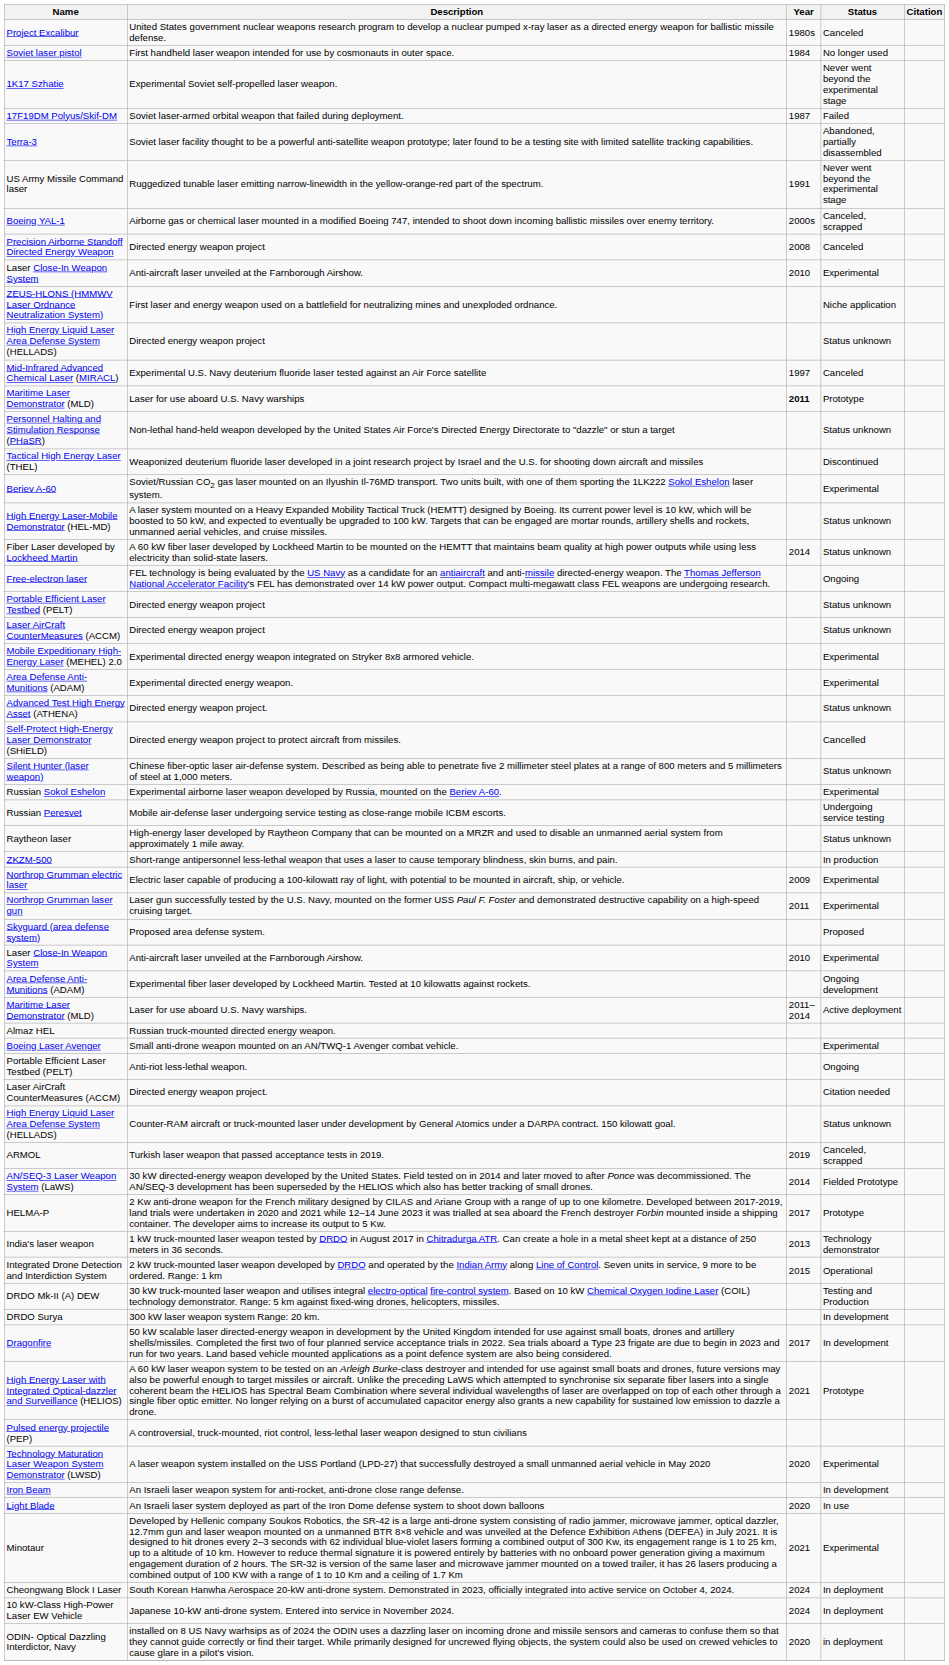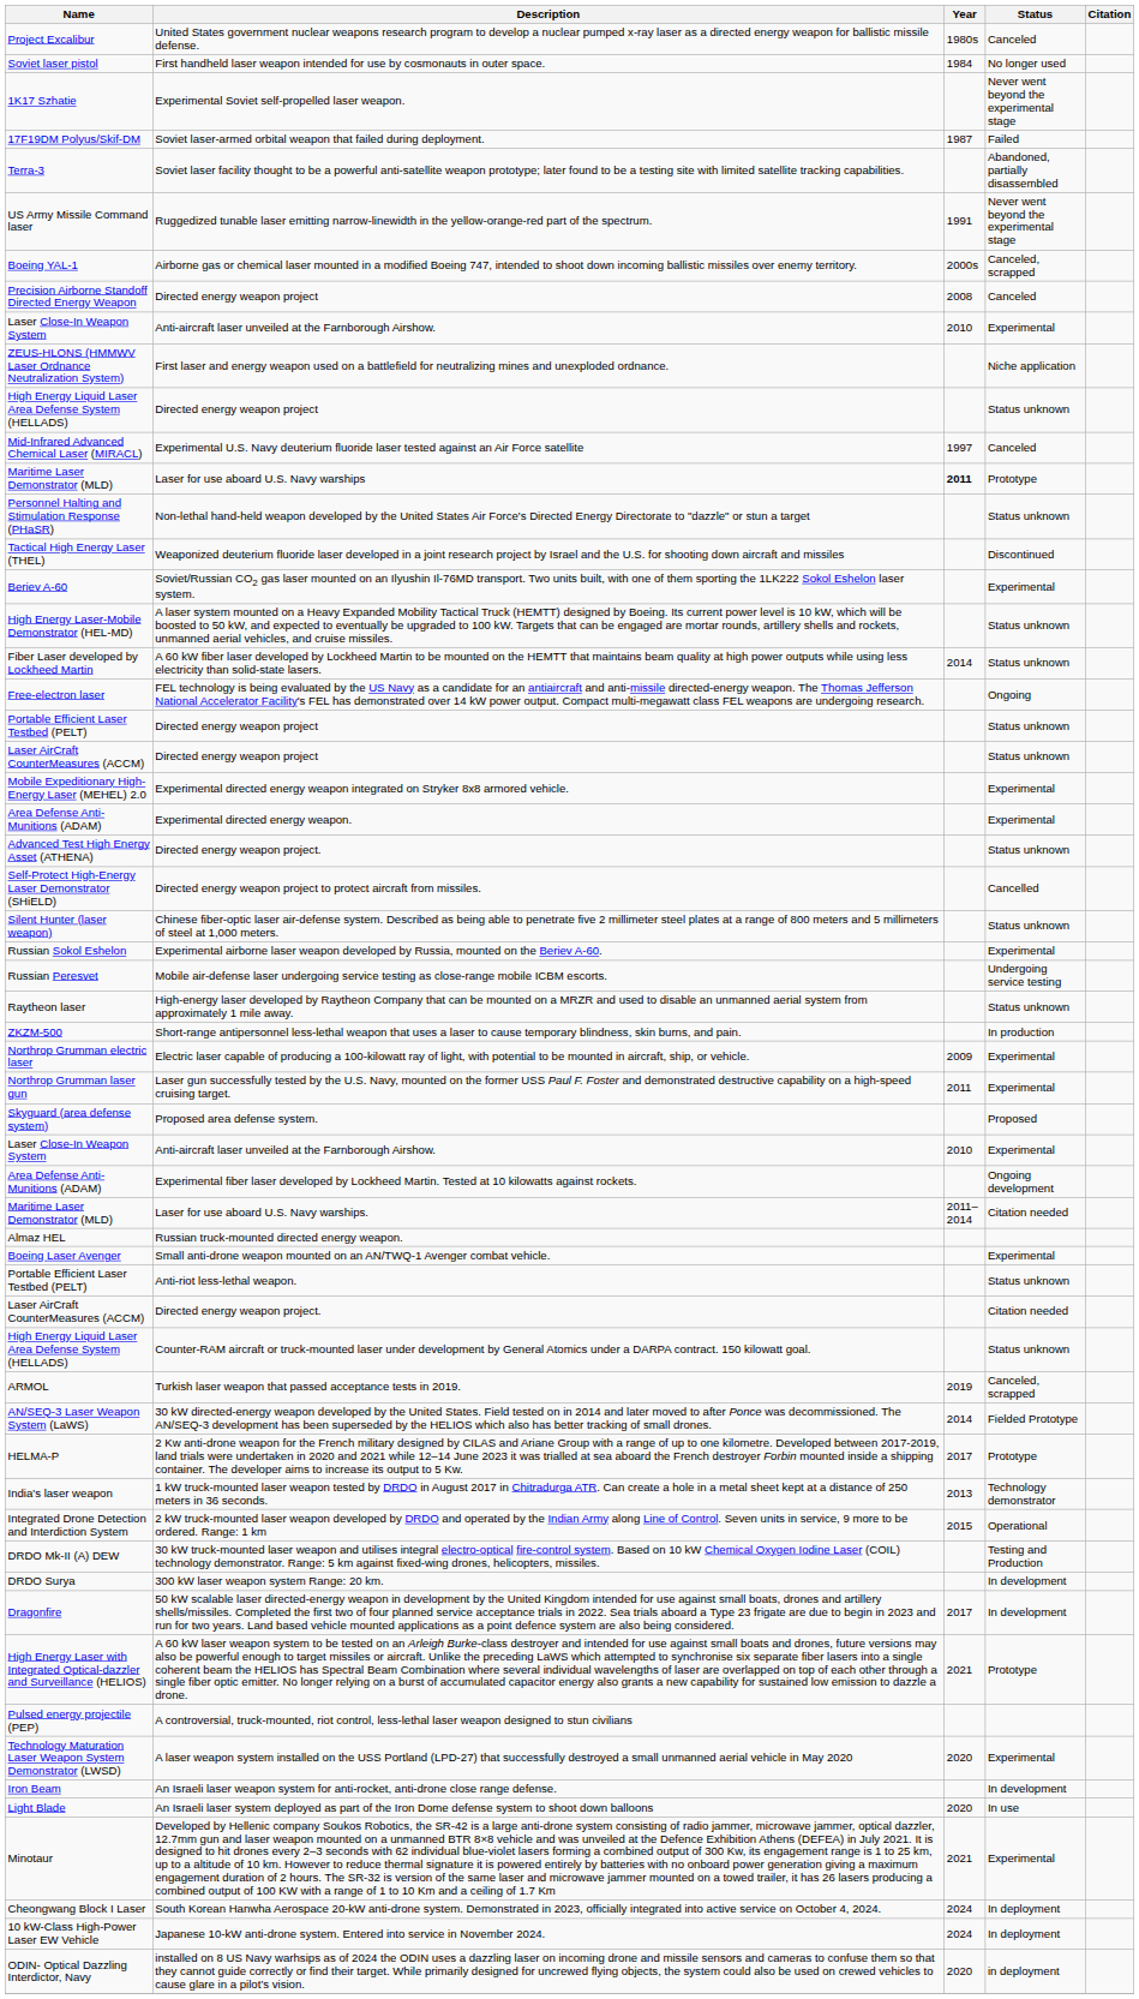Laser for use aboard U.S. Navy warships. | Status: Active deployment -> Citation needed
Anti-riot less-lethal weapon. | Status: Ongoing -> Status unknown
